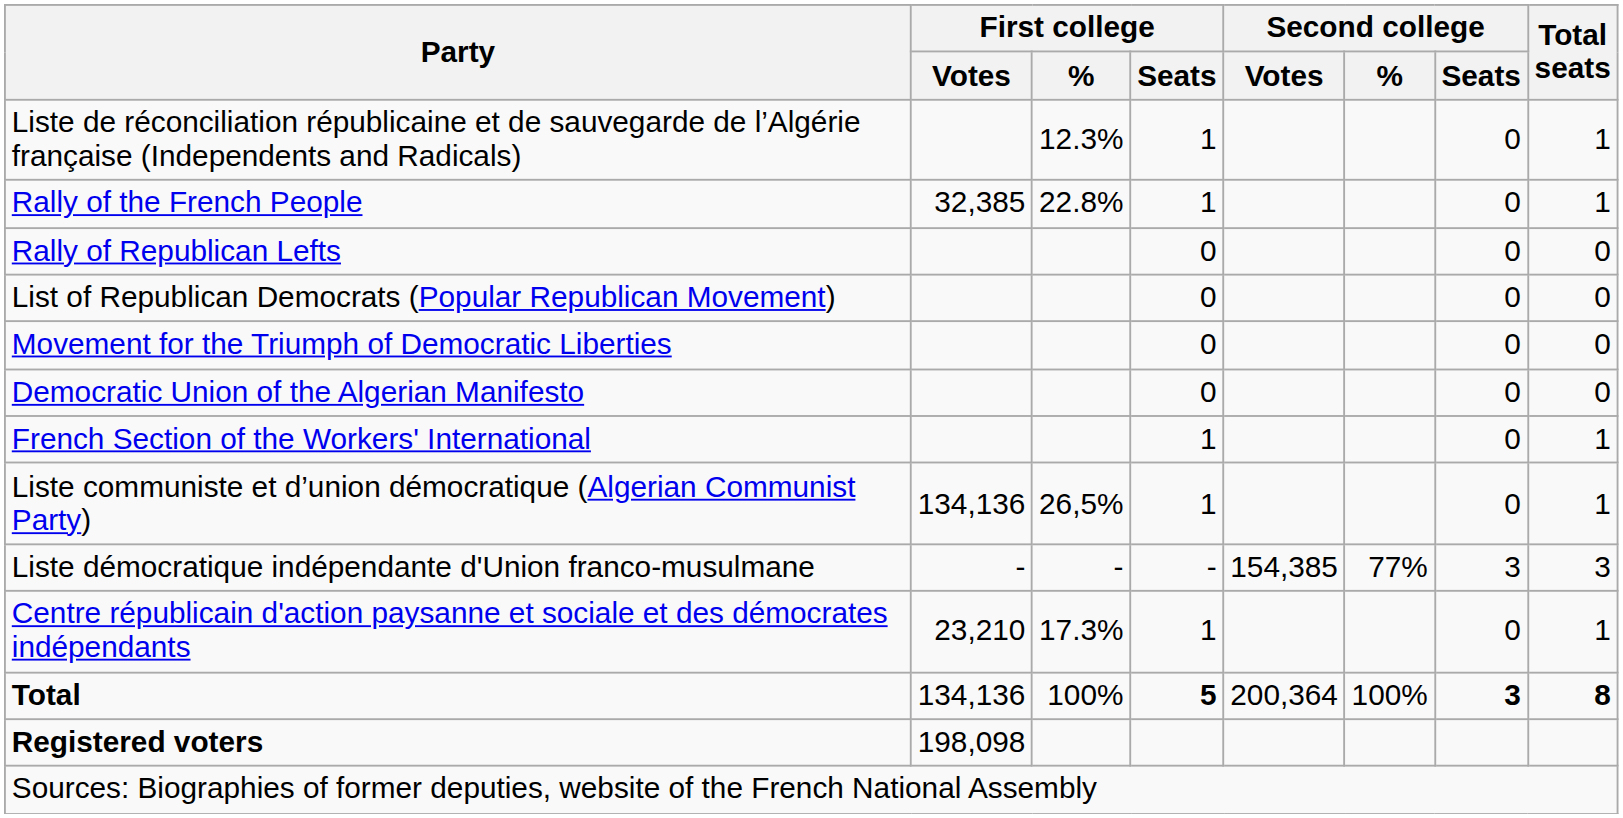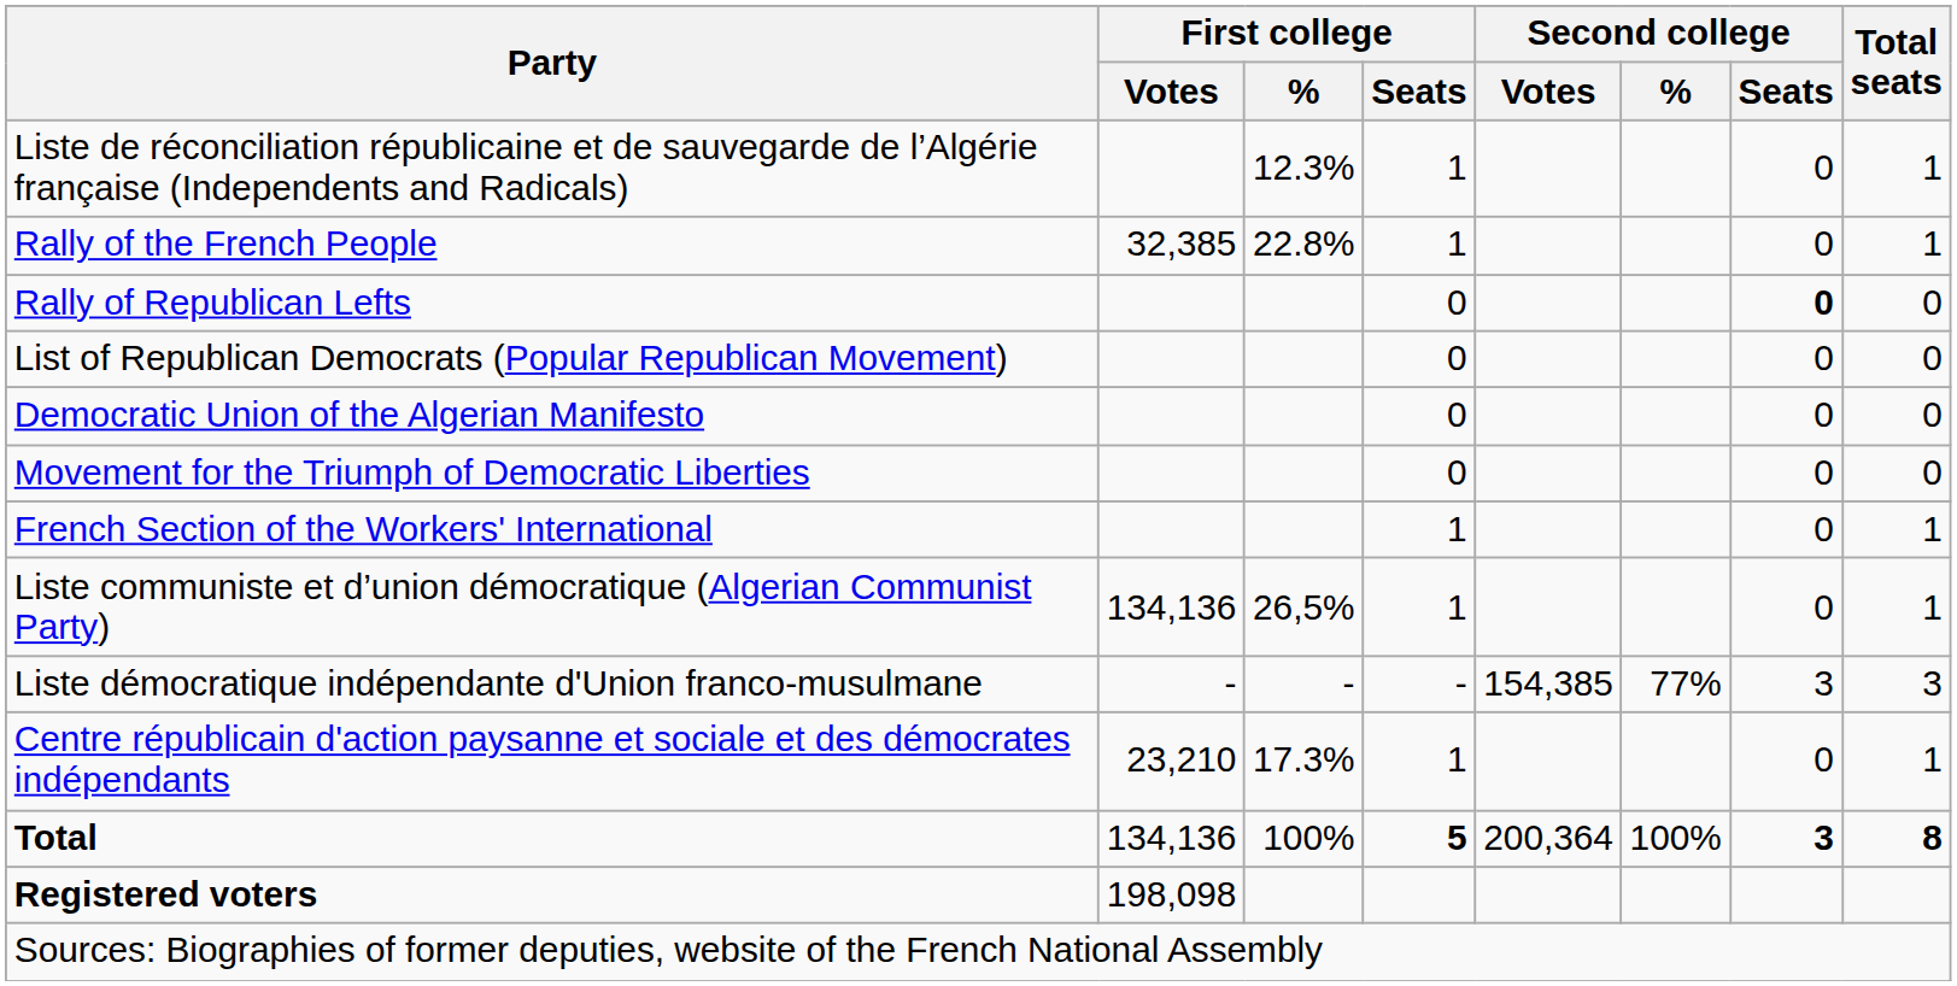Rally of Republican Lefts | Second college / Seats: normal -> bold
rows swapped: Movement for the Triumph of Democratic Liberties <-> Democratic Union of the Algerian Manifesto
